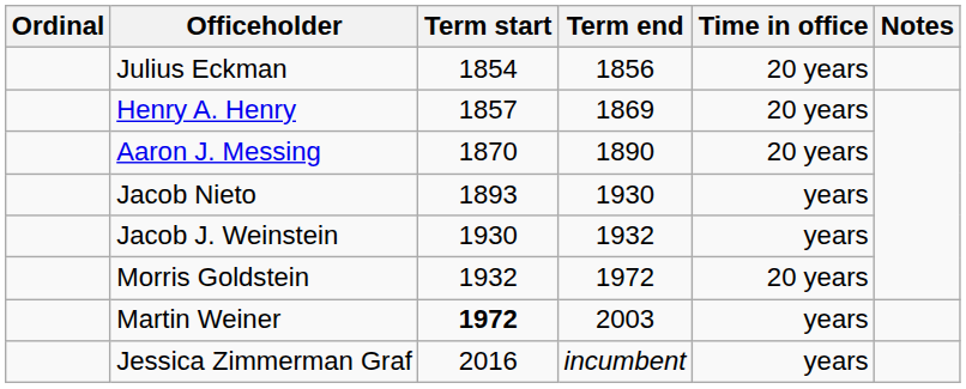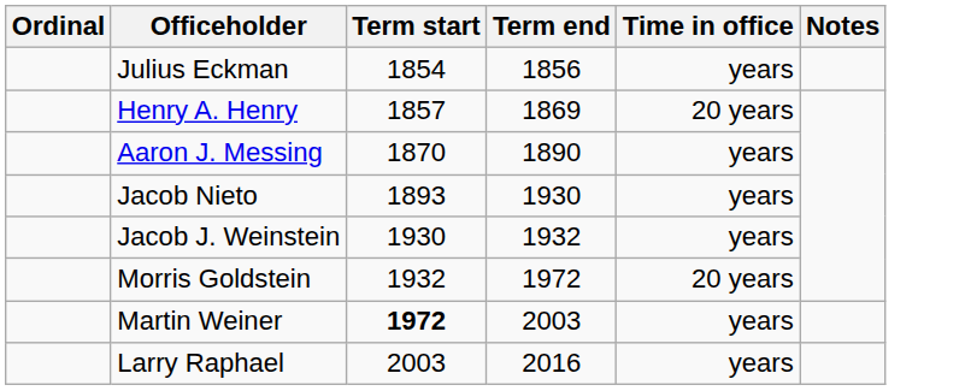Julius Eckman | Time in office: 20 years -> years
Aaron J. Messing | Time in office: 20 years -> years
+ row: Larry Raphael | 2003 | 2016 | years
- row: Jessica Zimmerman Graf | 2016 | incumbent | years
